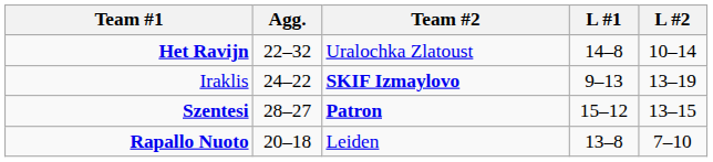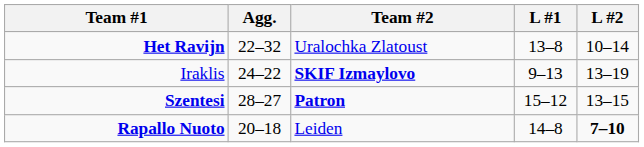Het Ravijn | L #1: 14–8 -> 13–8
Rapallo Nuoto | L #1: 13–8 -> 14–8
Rapallo Nuoto | L #2: normal -> bold
